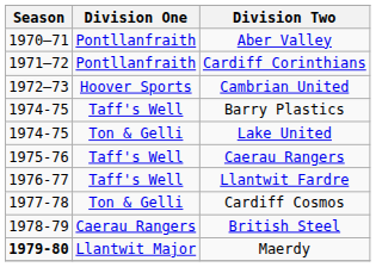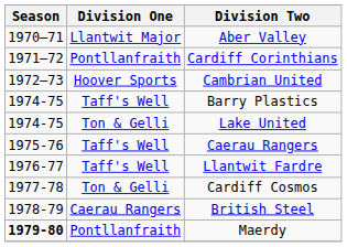Aber Valley | Division One: Pontllanfraith -> Llantwit Major
Maerdy | Division One: Llantwit Major -> Pontllanfraith
